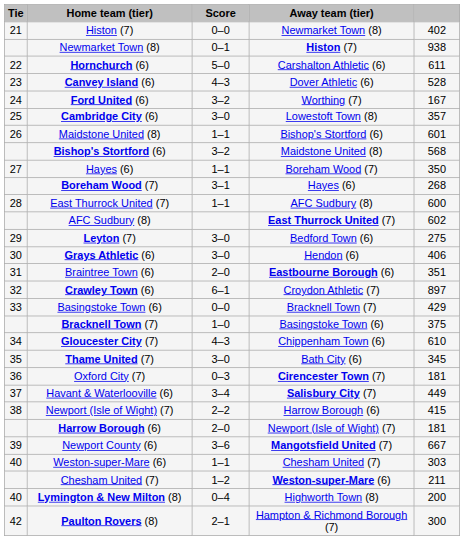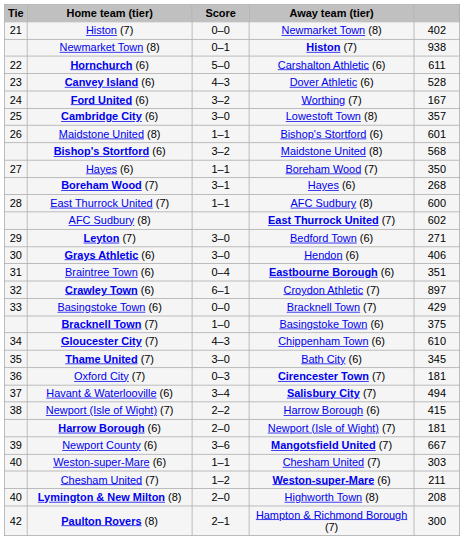Leyton (7) | column 5: 275 -> 271
Braintree Town (6) | Score: 2–0 -> 0–4
Havant & Waterlooville (6) | column 5: 449 -> 494
Lymington & New Milton (8) | Score: 0–4 -> 2–0
Lymington & New Milton (8) | column 5: 200 -> 208
